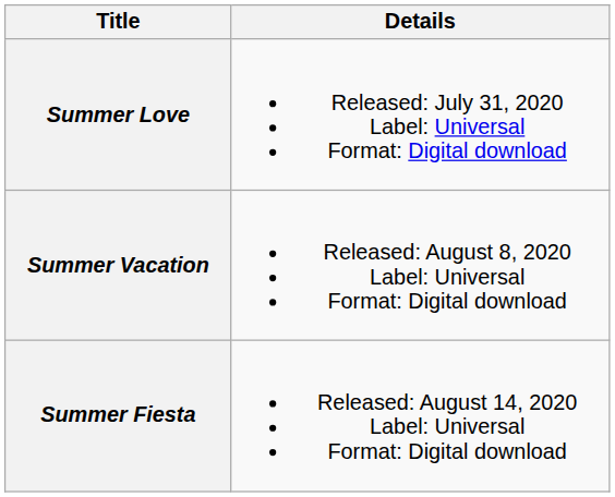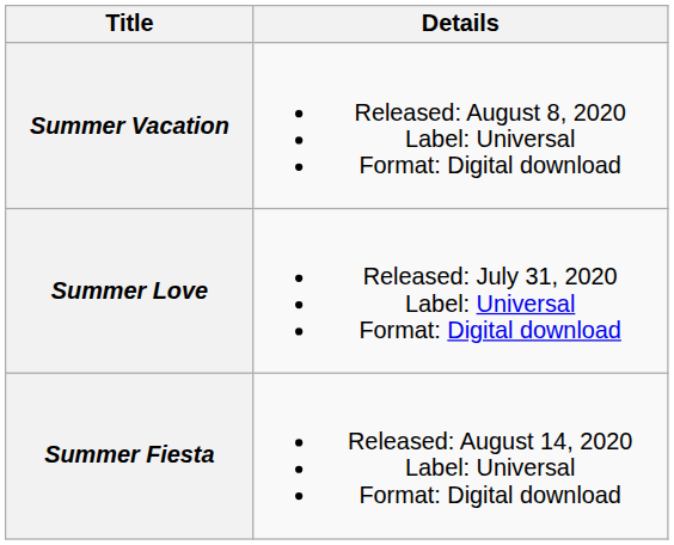rows swapped: Summer Love <-> Summer Vacation
